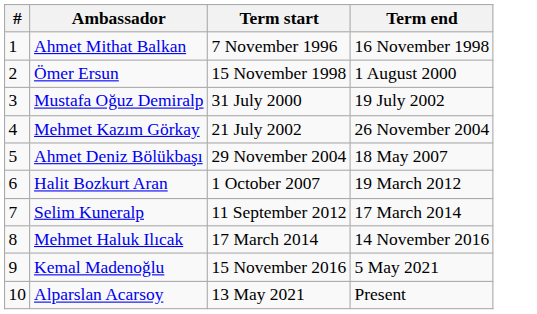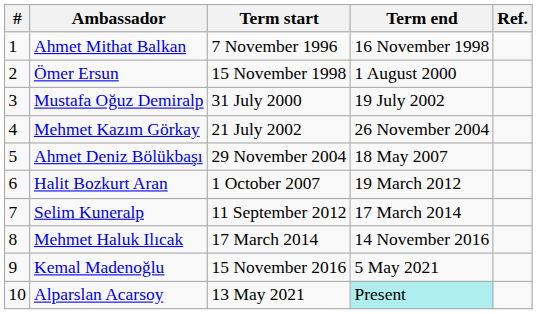+ column: Ref.
Alparslan Acarsoy | Term end: no background -> paleturquoise background
